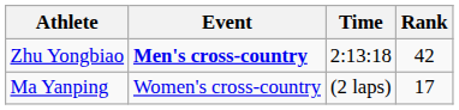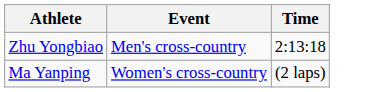- column: Rank | 42 | 17
Zhu Yongbiao | Event: bold -> normal
